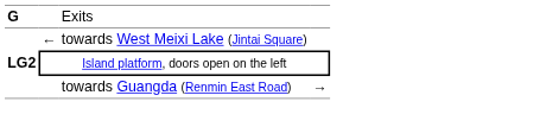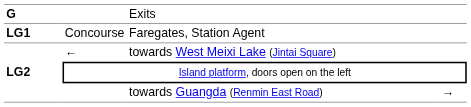+ row: LG1 | Concourse | Faregates, Station Agent
